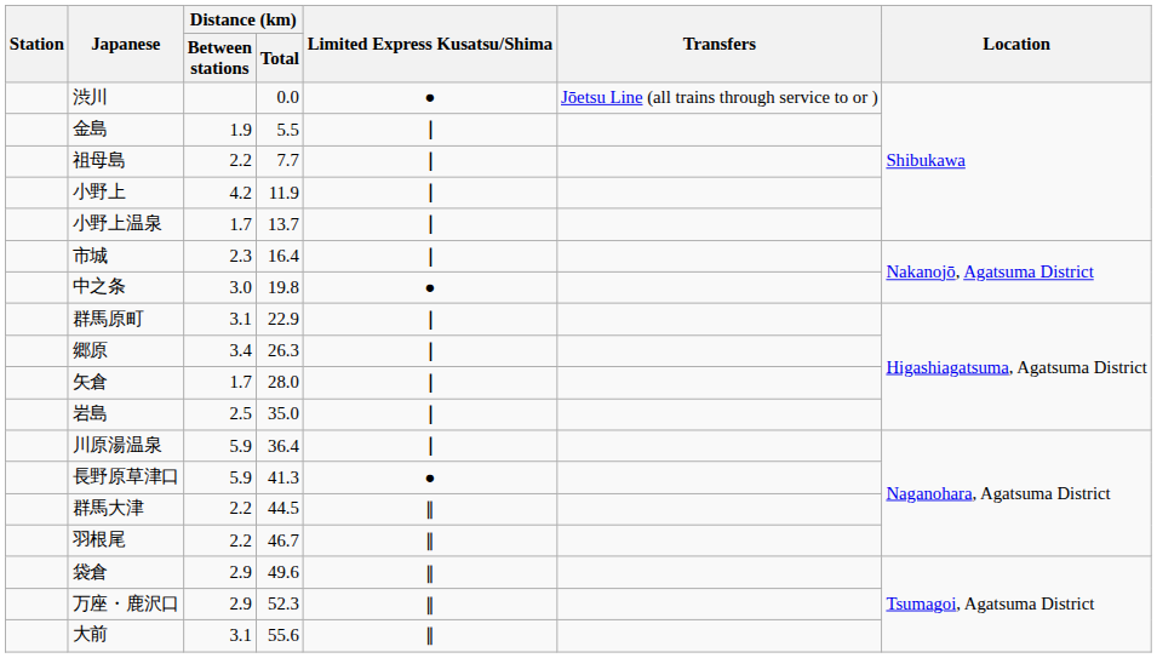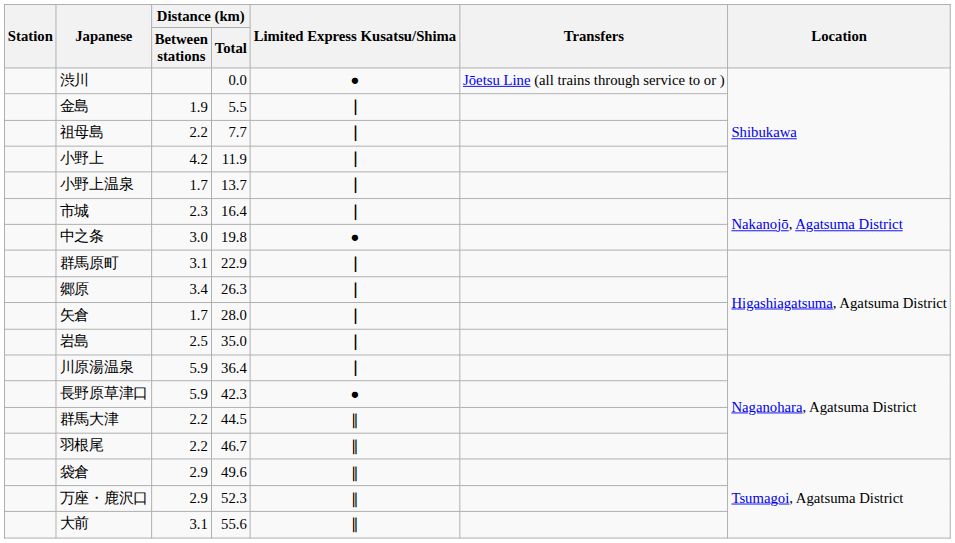長野原草津口 | Distance (km) / Total: 41.3 -> 42.3
